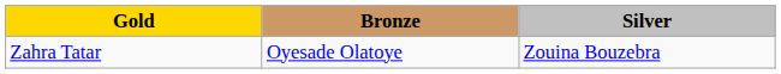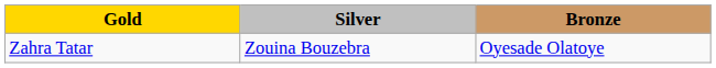columns swapped: Silver <-> Bronze
